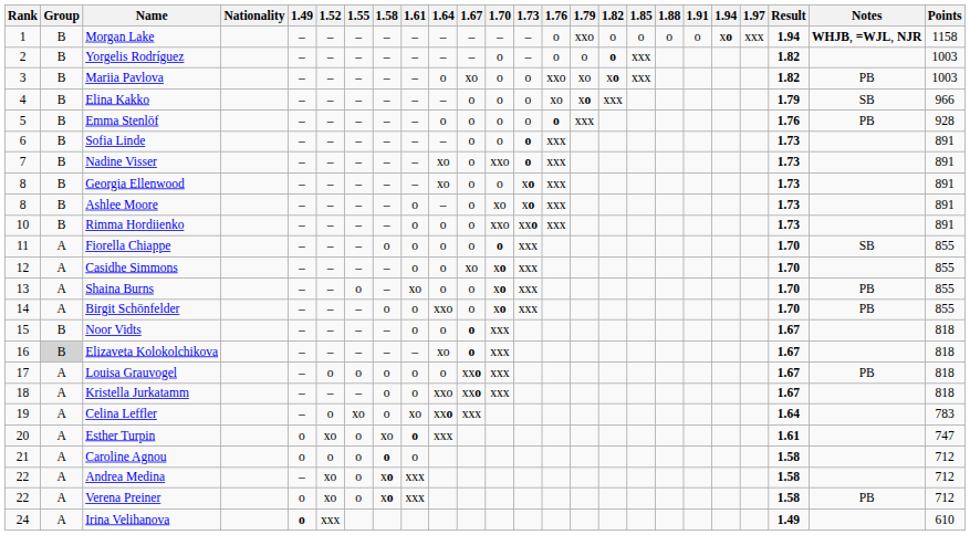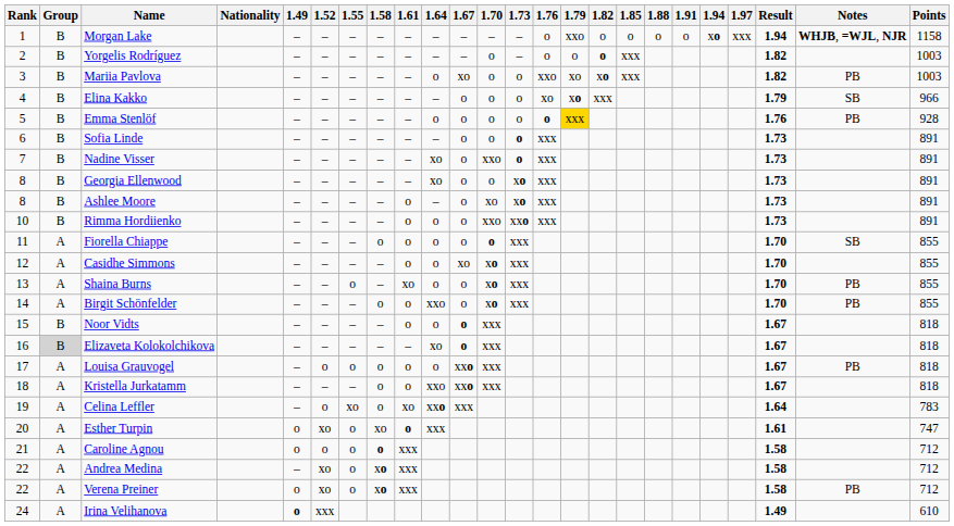Emma Stenlöf | 1.79: no background -> gold background
Caroline Agnou | 1.61: o -> xxx
